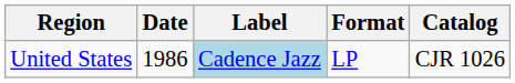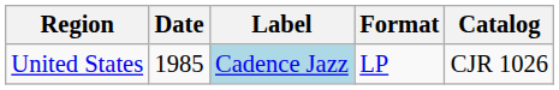United States | Date: 1986 -> 1985
